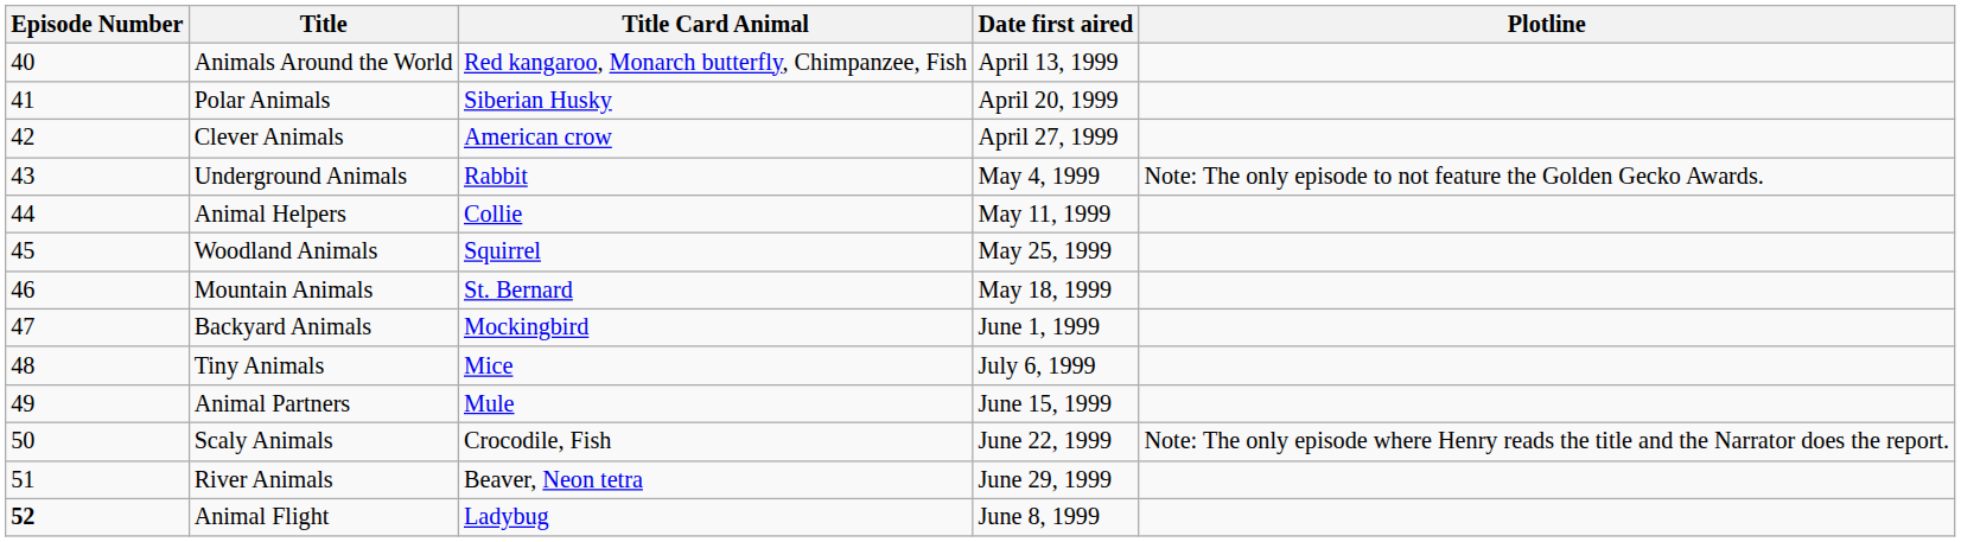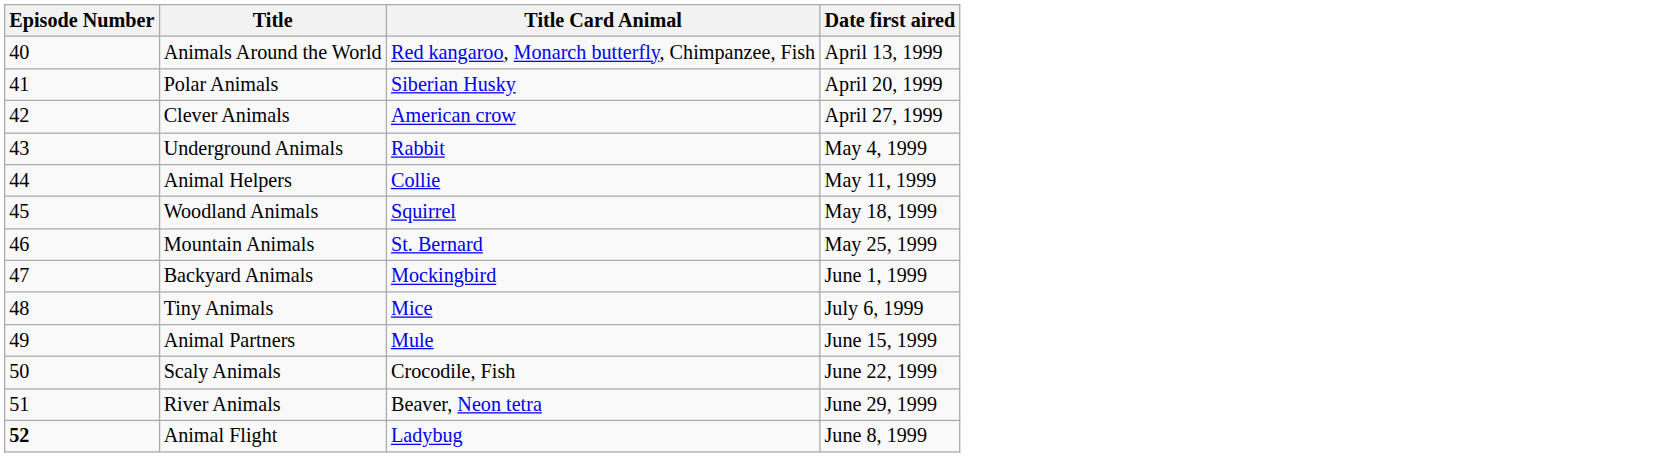- column: Plotline | Note: The only episode to not feature the Golden Gecko Awards. | Note: The only episode where Henry reads the title and the Narrator does the report.
Woodland Animals | Date first aired: May 25, 1999 -> May 18, 1999
Mountain Animals | Date first aired: May 18, 1999 -> May 25, 1999
